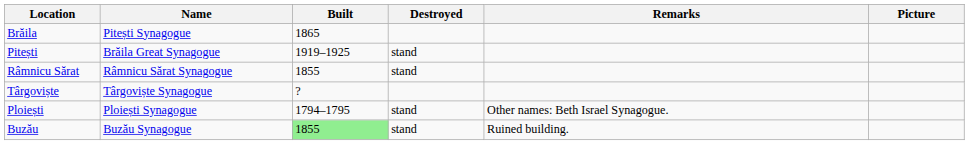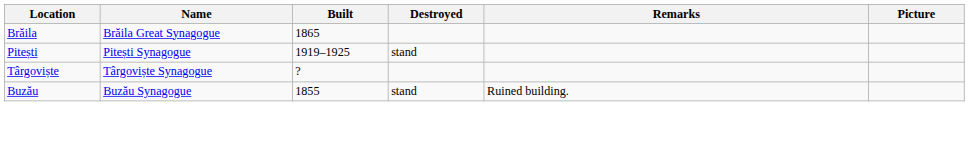Brăila | Name: Pitești Synagogue -> Brăila Great Synagogue
Pitești | Name: Brăila Great Synagogue -> Pitești Synagogue
- row: Râmnicu Sărat | Râmnicu Sărat Synagogue | 1855 | stand
- row: Ploiești | Ploiești Synagogue | 1794–1795 | stand | Other names: Beth Israel Synagogue.
Buzău | Built: lightgreen background -> no background
